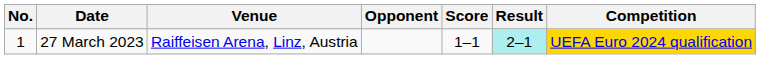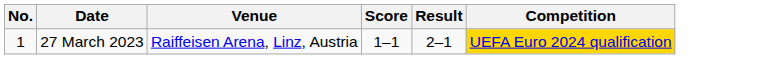- column: Opponent
27 March 2023 | Result: paleturquoise background -> no background
